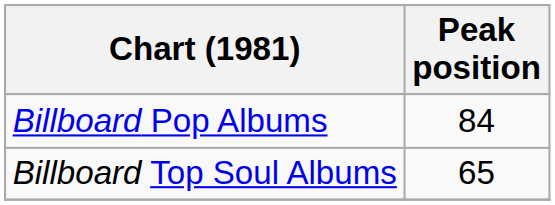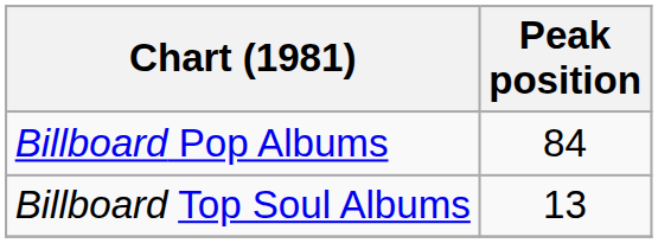Billboard Top Soul Albums | Peak position: 65 -> 13
